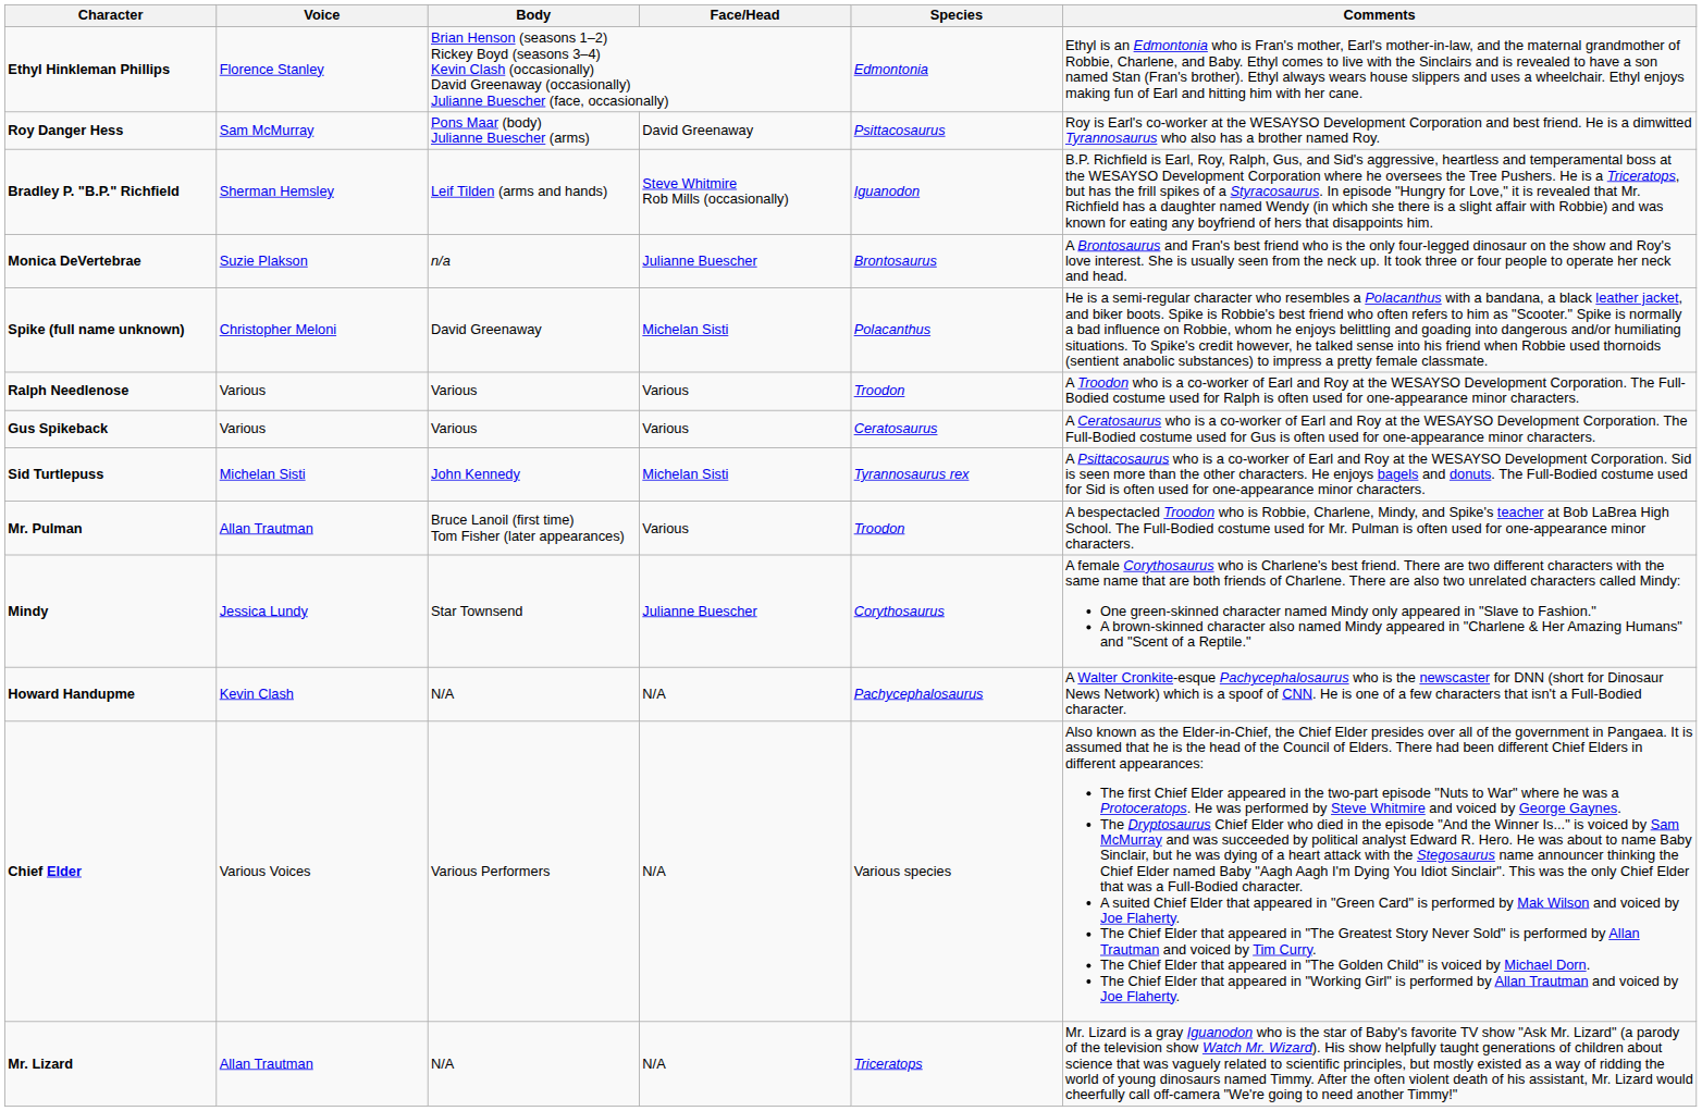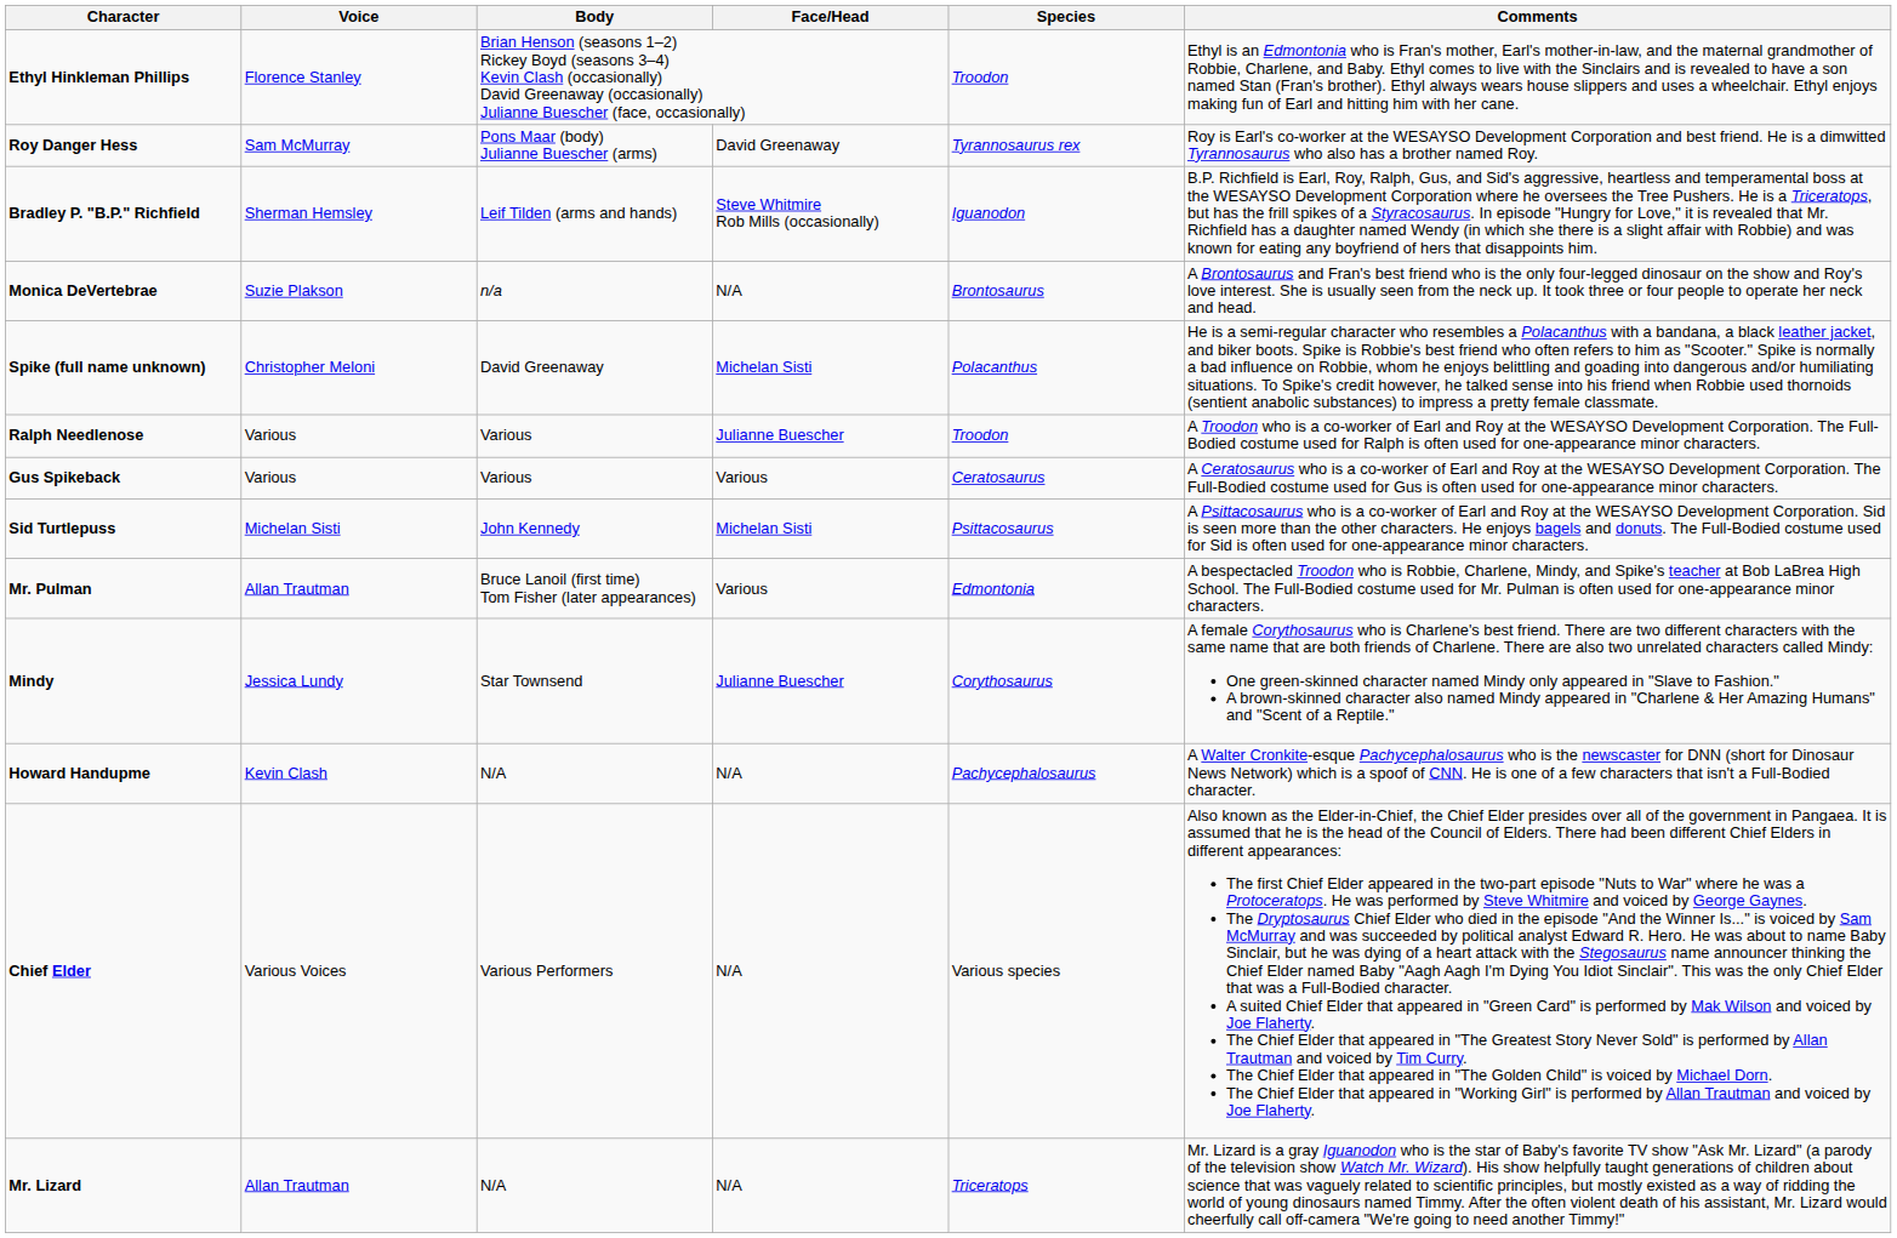Ethyl Hinkleman Phillips | Species: Edmontonia -> Troodon
Roy Danger Hess | Species: Psittacosaurus -> Tyrannosaurus rex
Monica DeVertebrae | Face/Head: Julianne Buescher -> N/A
Ralph Needlenose | Face/Head: Various -> Julianne Buescher
Sid Turtlepuss | Species: Tyrannosaurus rex -> Psittacosaurus
Mr. Pulman | Species: Troodon -> Edmontonia
